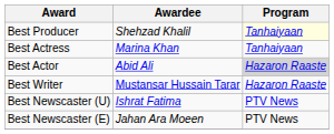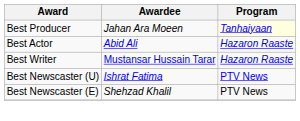Best Producer | Awardee: Shehzad Khalil -> Jahan Ara Moeen
- row: Best Actress | Marina Khan | Tanhaiyaan
Best Actor | Program: lightgrey background -> no background
Best Newscaster (E) | Awardee: Jahan Ara Moeen -> Shehzad Khalil
